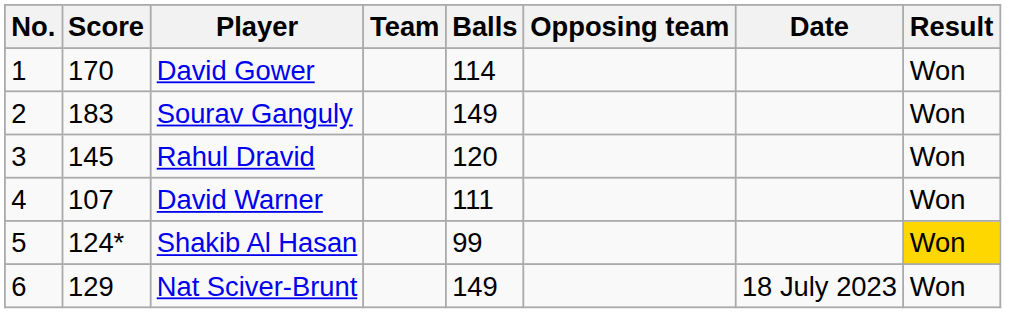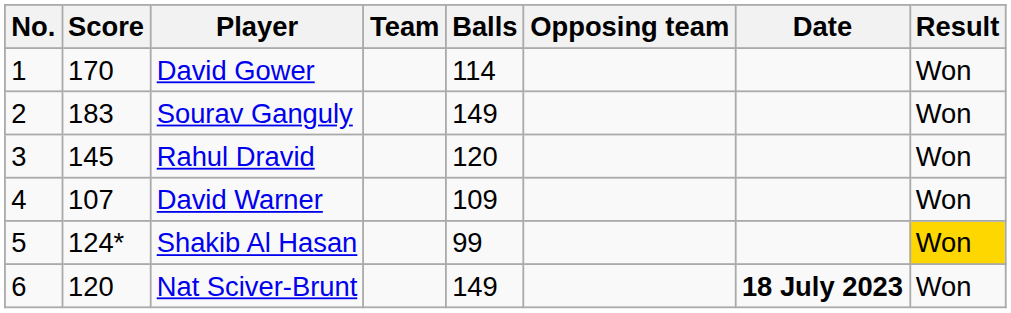David Warner | Balls: 111 -> 109
Nat Sciver-Brunt | Score: 129 -> 120
Nat Sciver-Brunt | Date: normal -> bold
